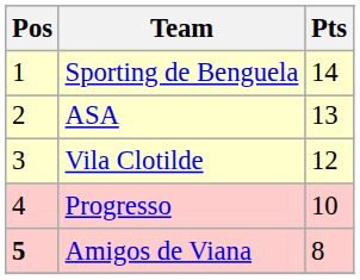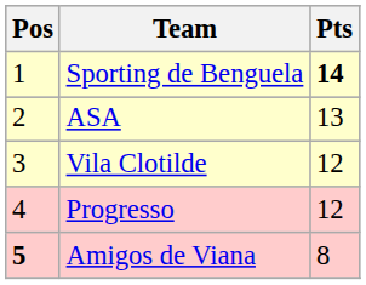Sporting de Benguela | Pts: normal -> bold
Progresso | Pts: 10 -> 12
